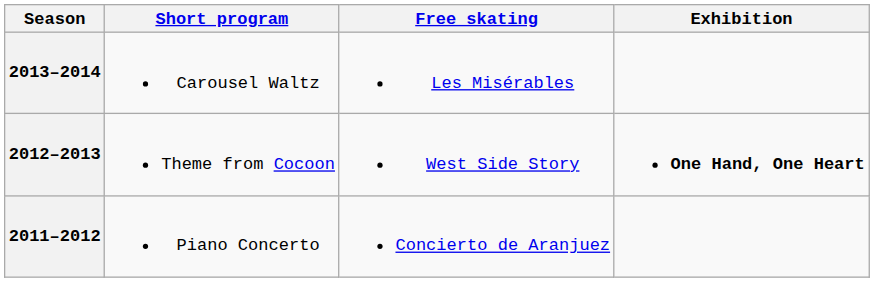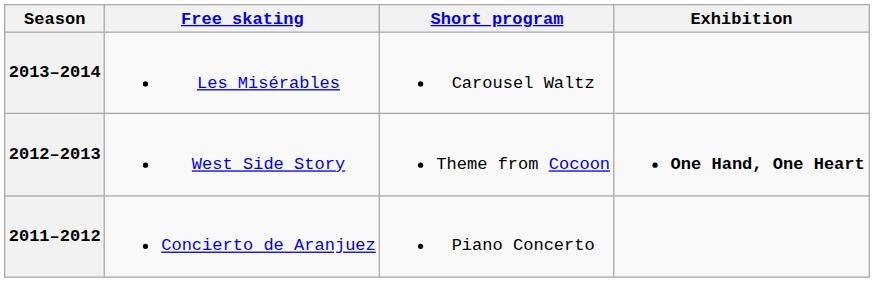columns swapped: Short program <-> Free skating
